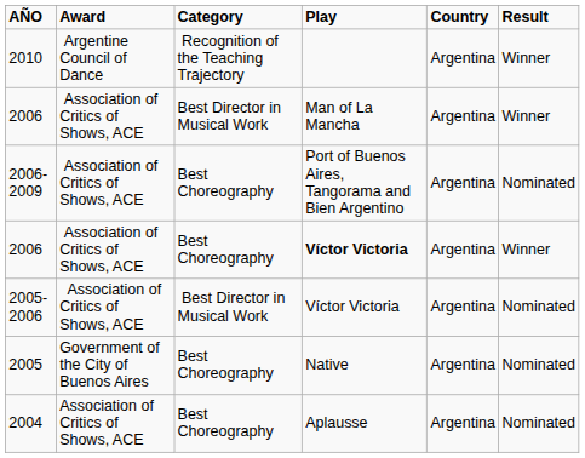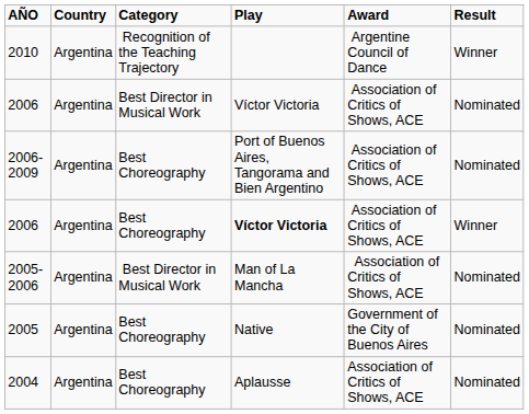columns swapped: Award <-> Country
2006 / Best Director in Musical Work | Play: Man of La Mancha -> Víctor Victoria
2006 / Best Director in Musical Work | Result: Winner -> Nominated
2005-2006 | Play: Víctor Victoria -> Man of La Mancha
